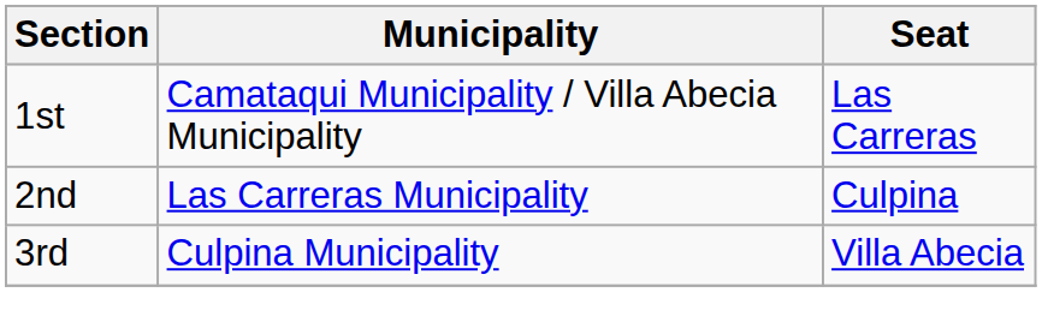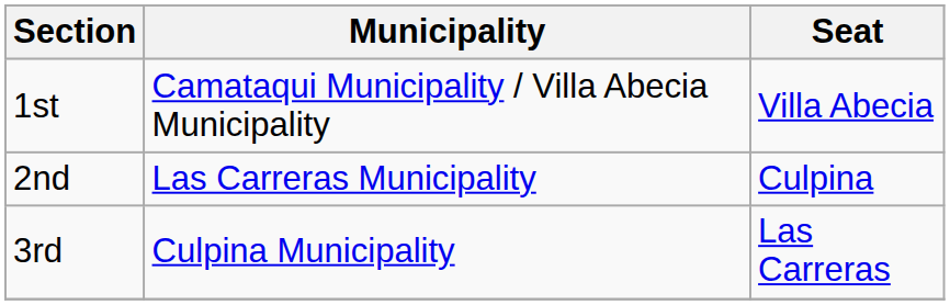1st | Seat: Las Carreras -> Villa Abecia
3rd | Seat: Villa Abecia -> Las Carreras
